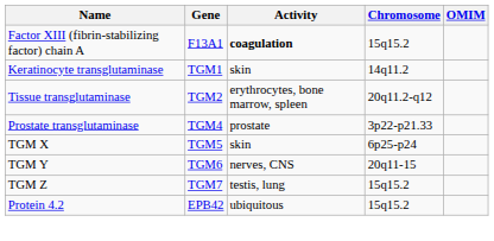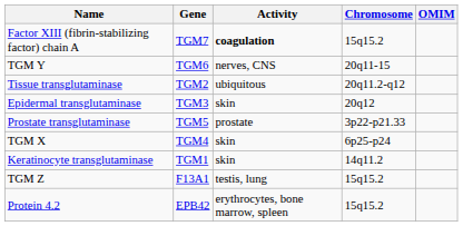Factor XIII (fibrin-stabilizing factor) chain A | Gene: F13A1 -> TGM7
rows swapped: Keratinocyte transglutaminase <-> TGM Y
Tissue transglutaminase | Activity: erythrocytes, bone marrow, spleen -> ubiquitous
+ row: Epidermal transglutaminase | TGM3 | skin | 20q12
Prostate transglutaminase | Gene: TGM4 -> TGM5
TGM X | Gene: TGM5 -> TGM4
TGM Z | Gene: TGM7 -> F13A1
Protein 4.2 | Activity: ubiquitous -> erythrocytes, bone marrow, spleen
